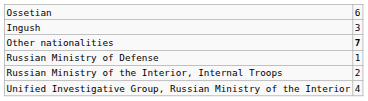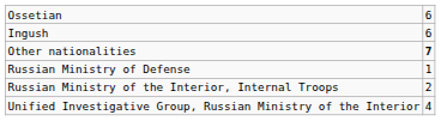Ingush | column 2: 3 -> 6
